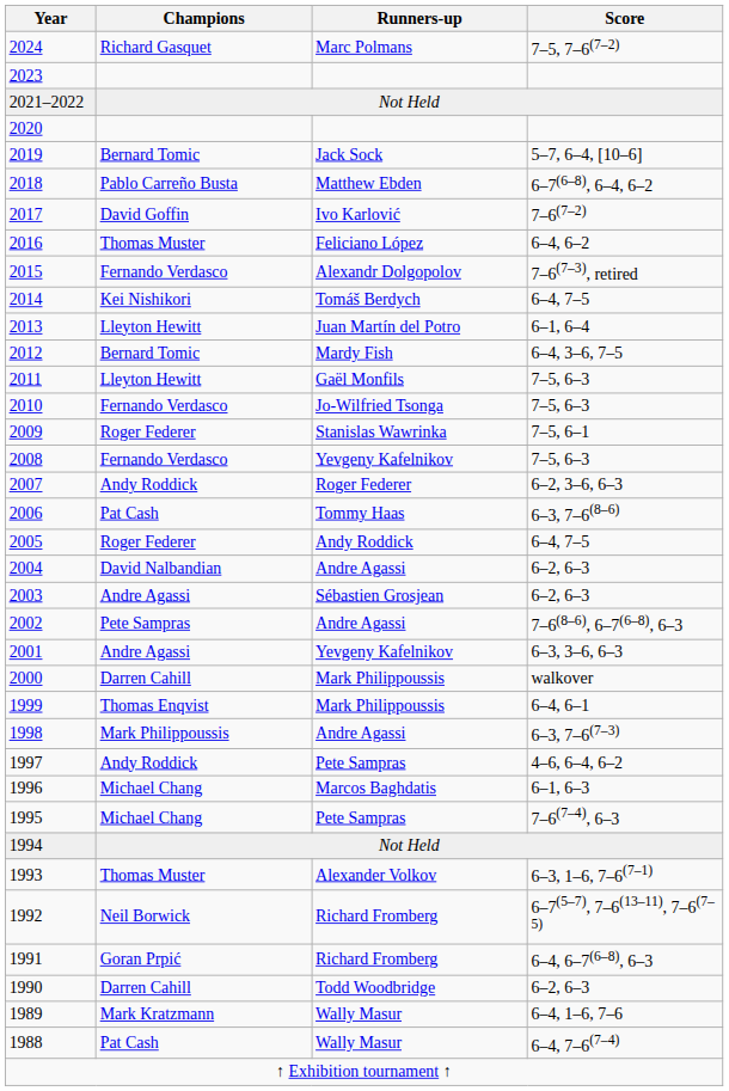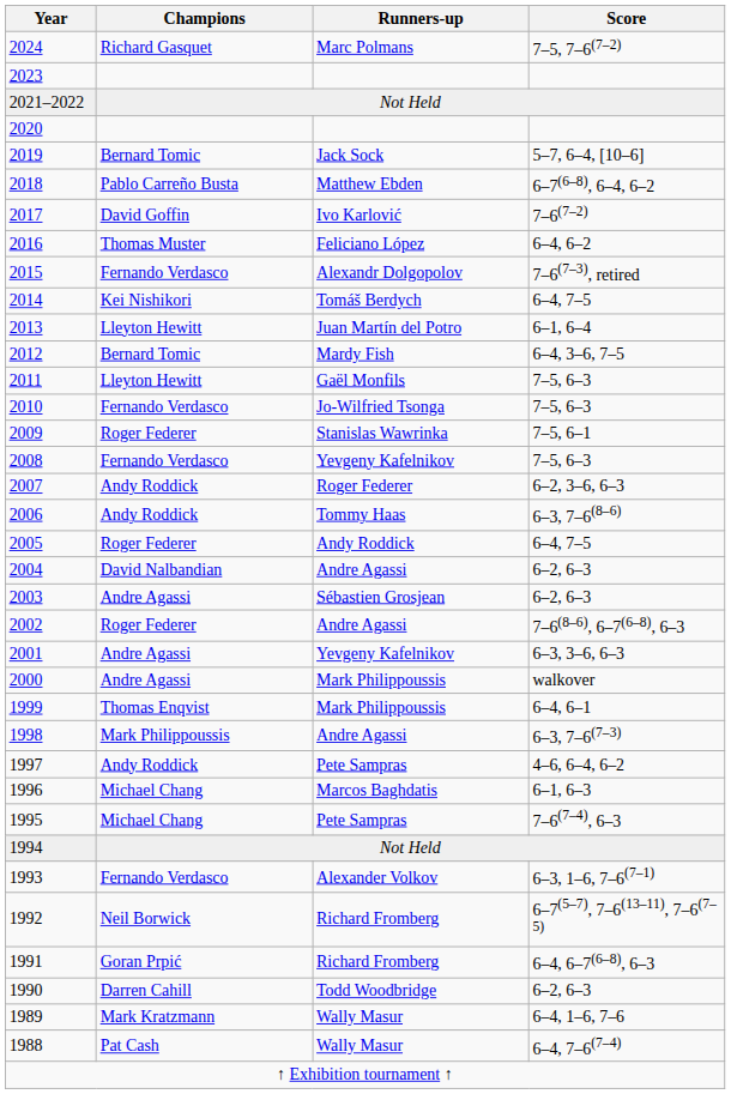2006 | Champions: Pat Cash -> Andy Roddick
2002 | Champions: Pete Sampras -> Roger Federer
2000 | Champions: Darren Cahill -> Andre Agassi
1993 | Champions: Thomas Muster -> Fernando Verdasco
